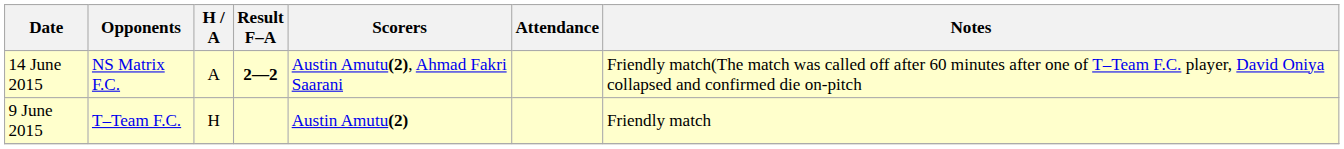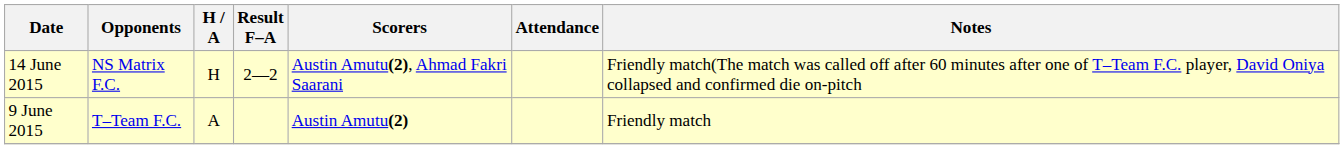14 June 2015 | H / A: A -> H
14 June 2015 | Result F–A: bold -> normal
9 June 2015 | H / A: H -> A
